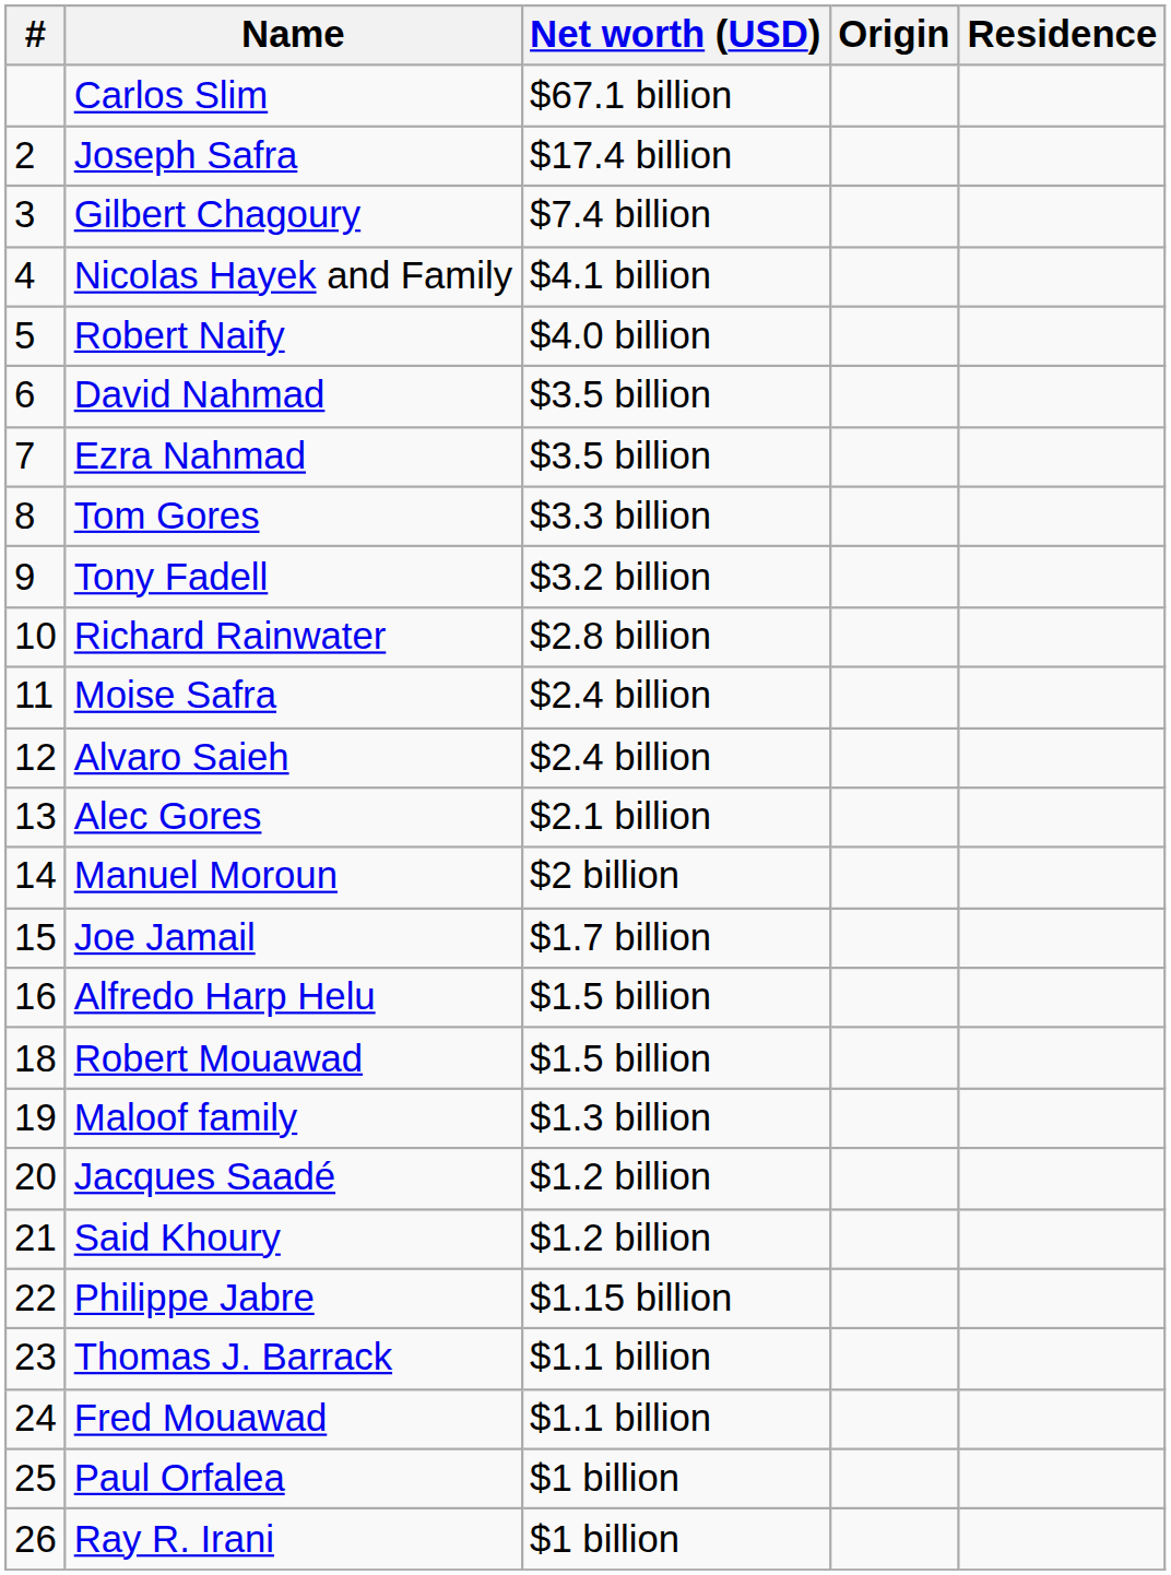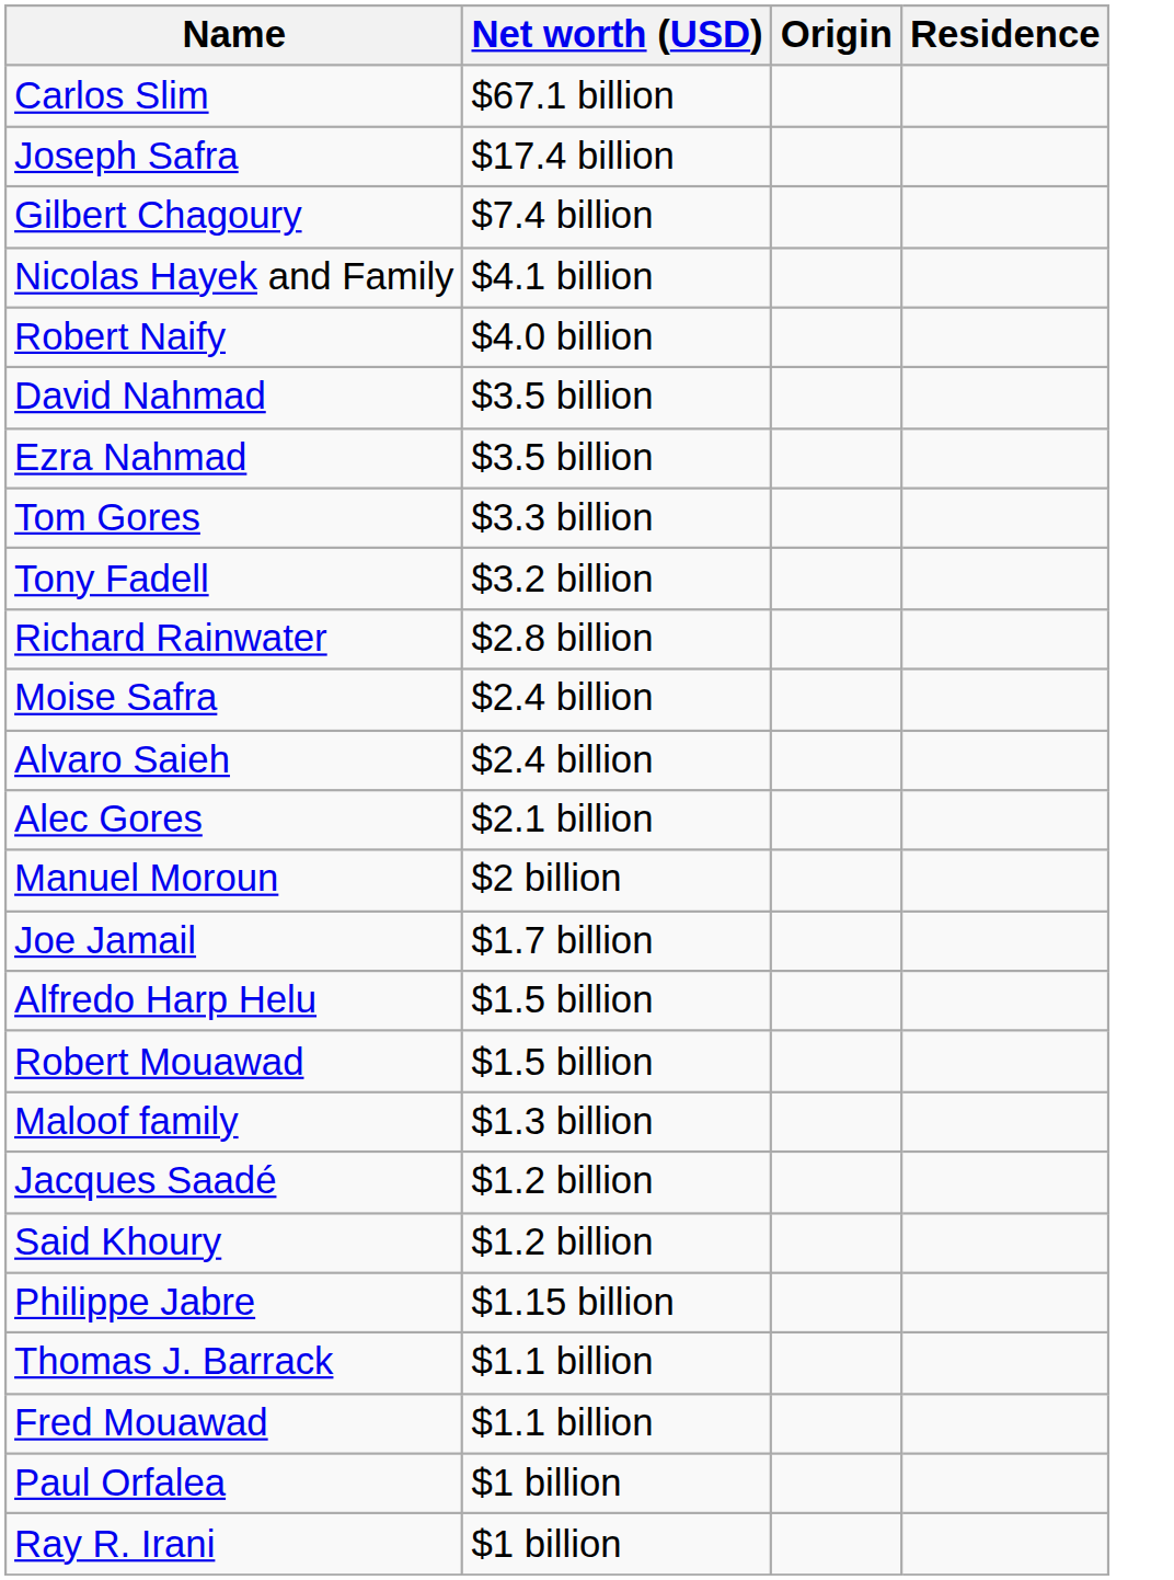- column: # | 2 | 3 | 4 | 5 | 6 | 7 | 8 | 9 | 10 | 11 | 12 | 13 | 14 | 15 | 16 | 18 | 19 | 20 | 21 | 22 | 23 | 24 | 25 | 26
